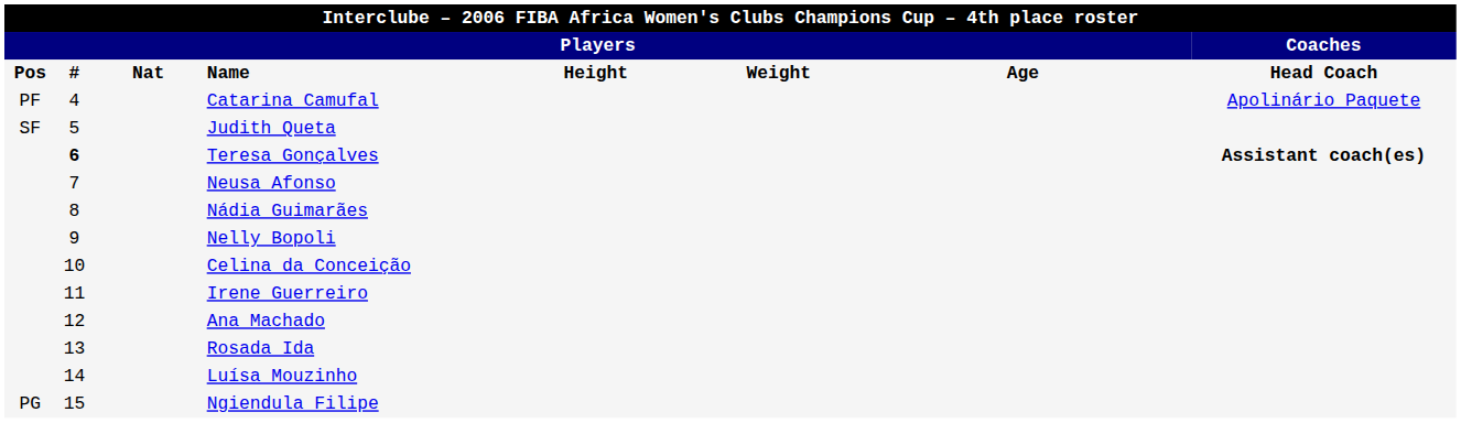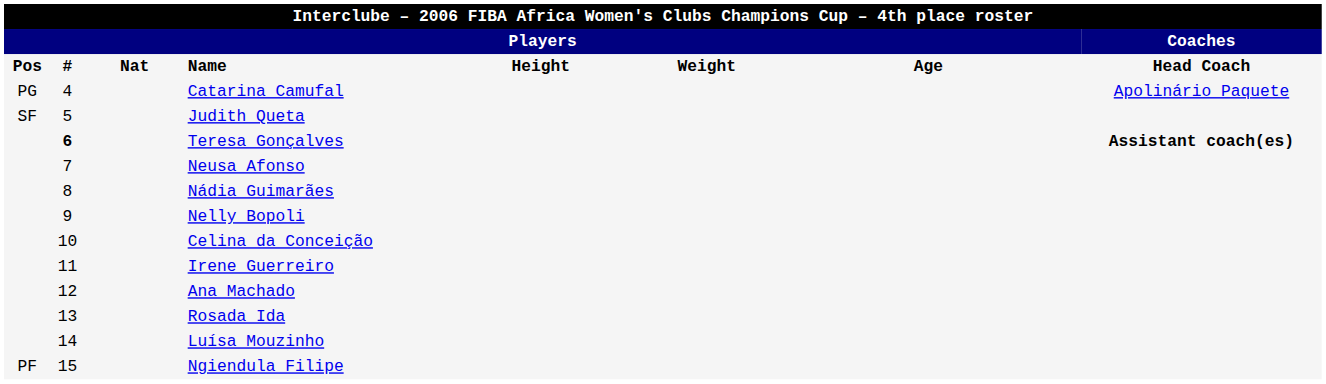Catarina Camufal | column 1: PF -> PG
Ngiendula Filipe | column 1: PG -> PF
